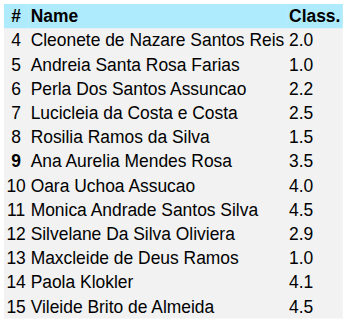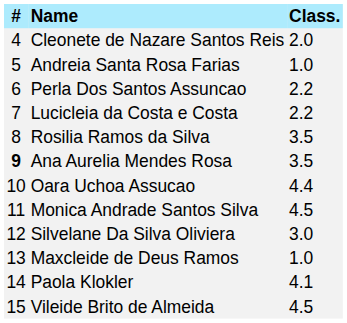Lucicleia da Costa e Costa | Class.: 2.5 -> 2.2
Rosilia Ramos da Silva | Class.: 1.5 -> 3.5
Oara Uchoa Assucao | Class.: 4.0 -> 4.4
Silvelane Da Silva Oliviera | Class.: 2.9 -> 3.0
